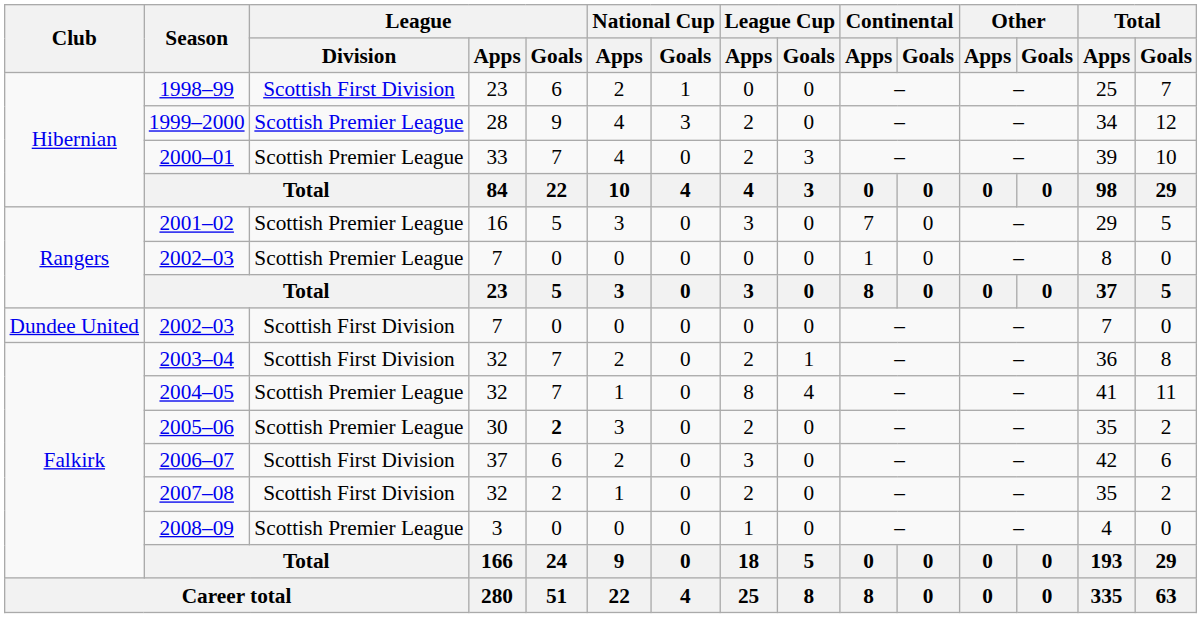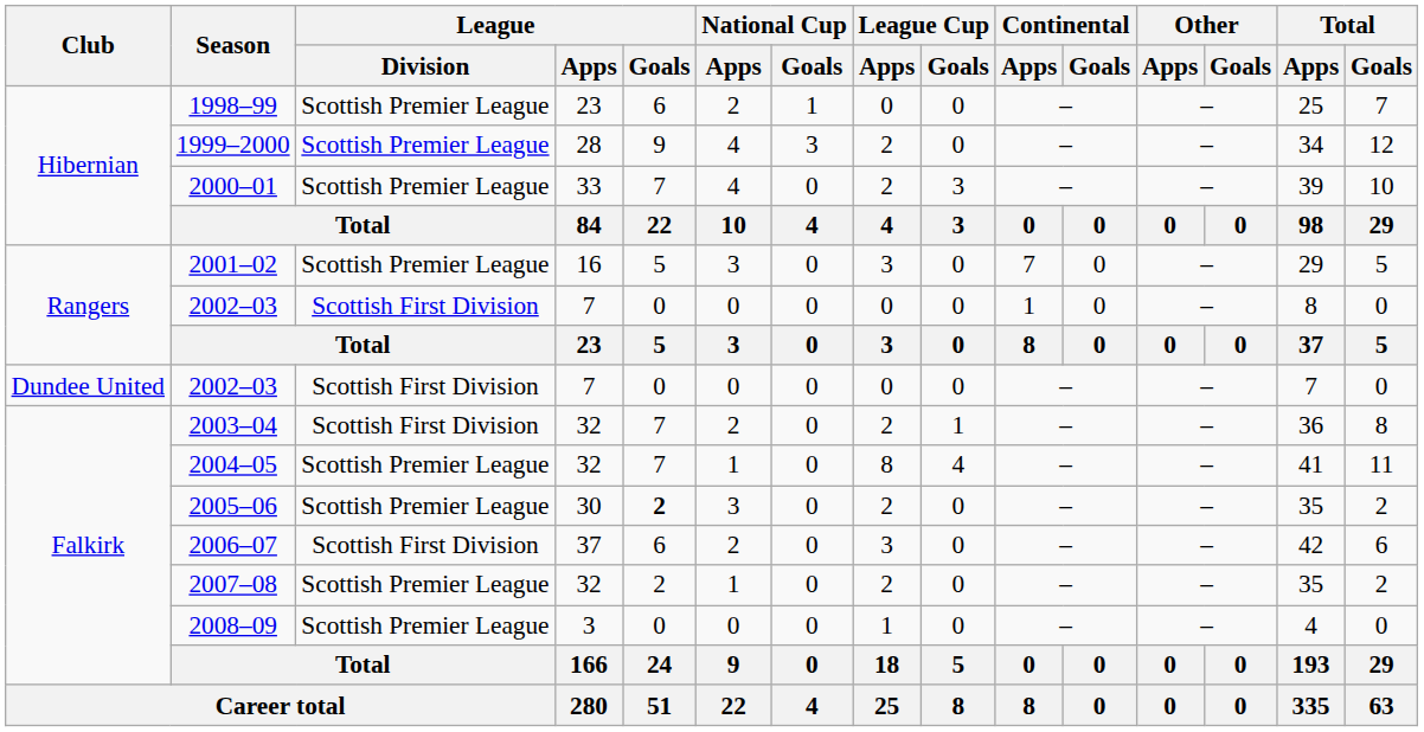1998–99 | League / Division: Scottish First Division -> Scottish Premier League
Rangers / 2002–03 | League / Division: Scottish Premier League -> Scottish First Division
2007–08 | League / Division: Scottish First Division -> Scottish Premier League
